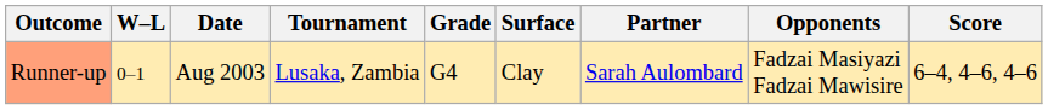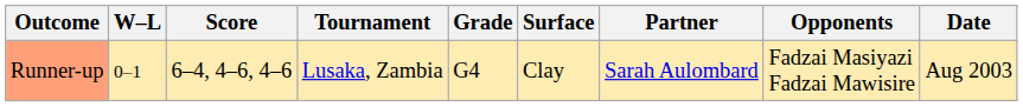columns swapped: Date <-> Score
